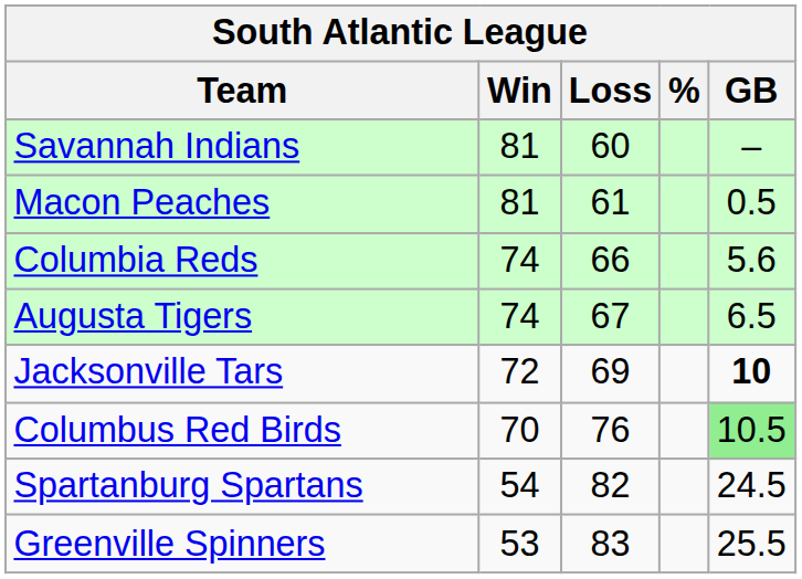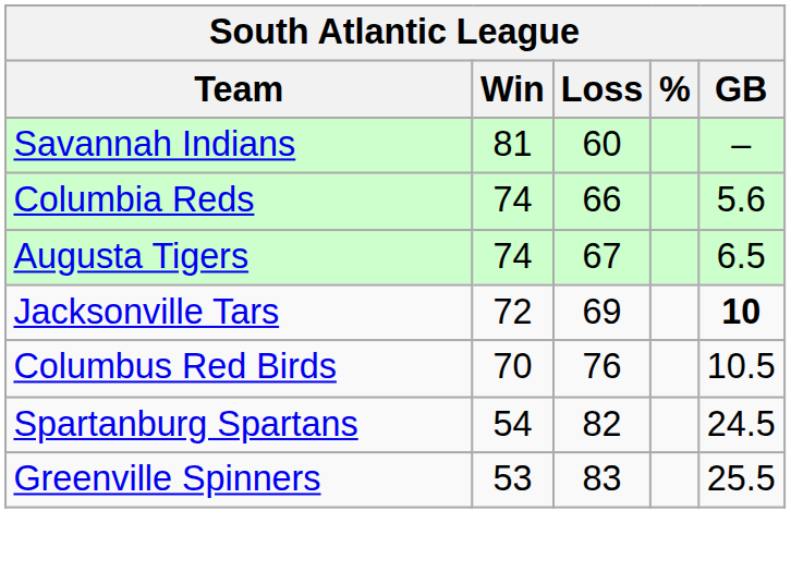- row: Macon Peaches | 81 | 61 | 0.5
Columbus Red Birds | GB: lightgreen background -> no background
